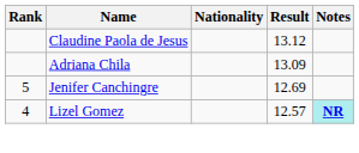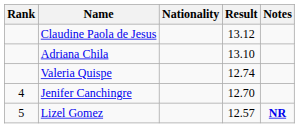Adriana Chila | Result: 13.09 -> 13.10
+ row: Valeria Quispe | 12.74
Jenifer Canchingre | Rank: 5 -> 4
Jenifer Canchingre | Result: 12.69 -> 12.70
Lizel Gomez | Rank: 4 -> 5
Lizel Gomez | Notes: paleturquoise background -> no background
